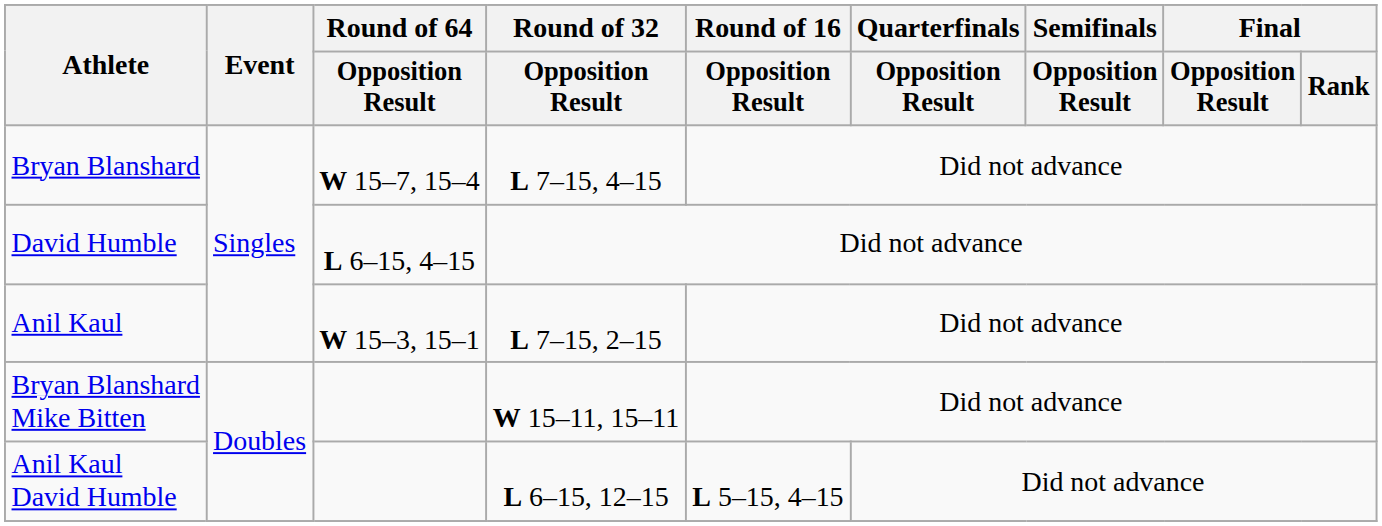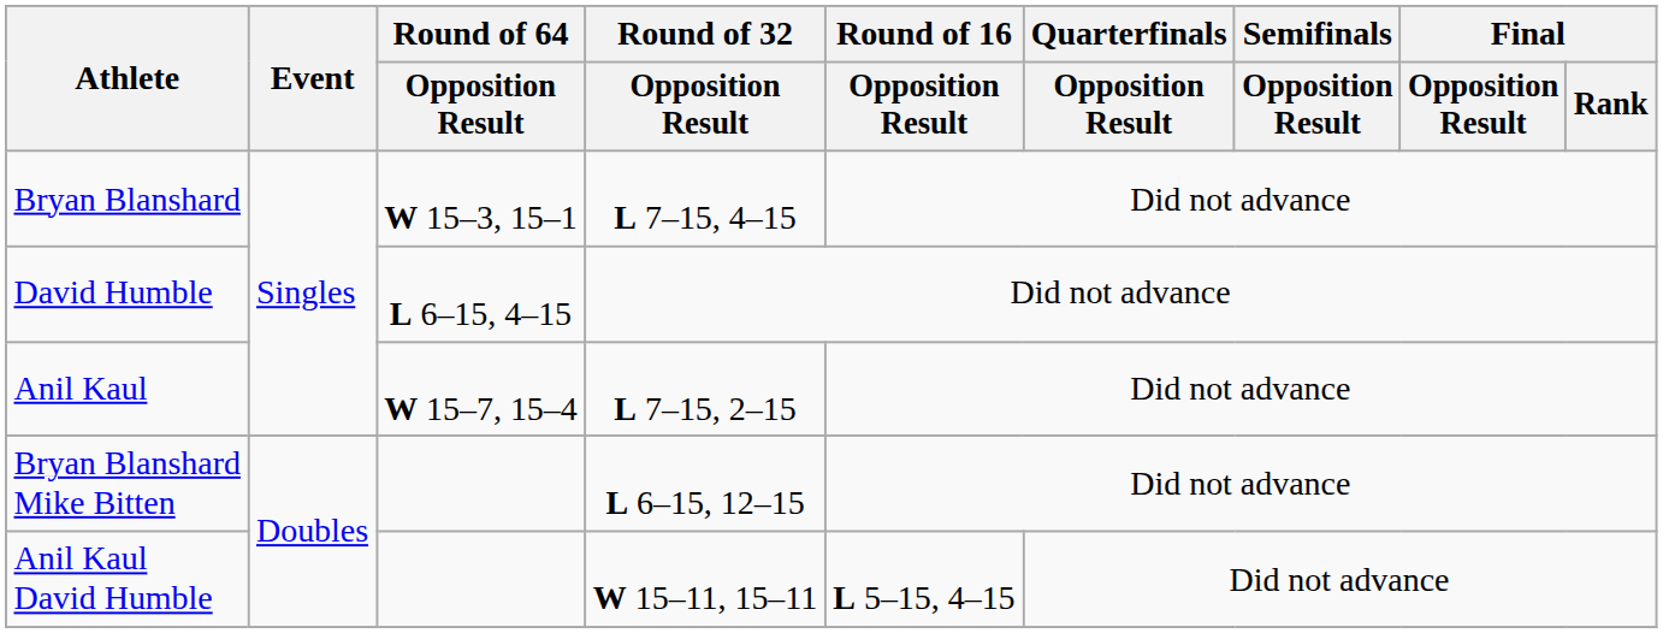Bryan Blanshard | Round of 64 / Opposition Result: W 15–7, 15–4 -> W 15–3, 15–1
Anil Kaul | Round of 64 / Opposition Result: W 15–3, 15–1 -> W 15–7, 15–4
Bryan Blanshard Mike Bitten | Round of 32 / Opposition Result: W 15–11, 15–11 -> L 6–15, 12–15
Anil Kaul David Humble | Round of 32 / Opposition Result: L 6–15, 12–15 -> W 15–11, 15–11
